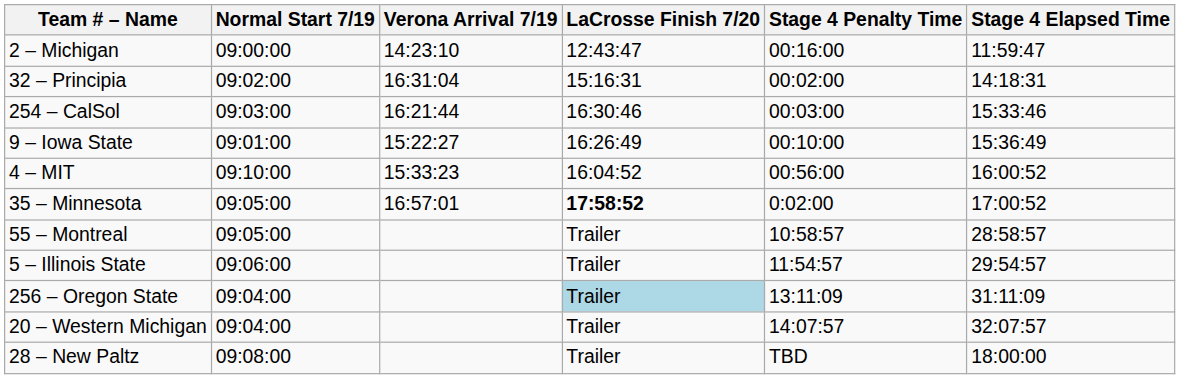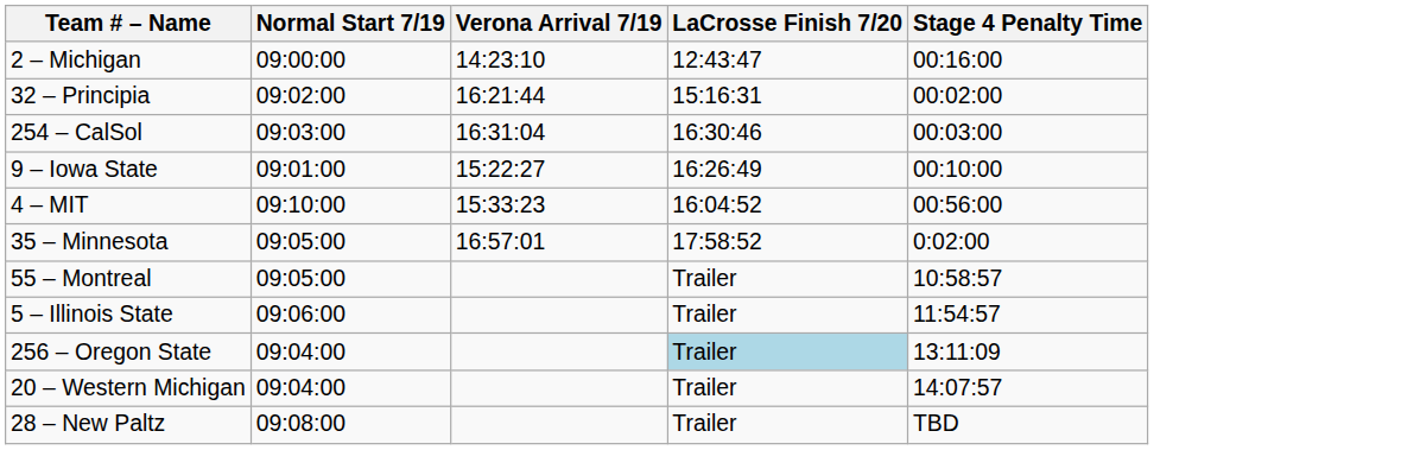- column: Stage 4 Elapsed Time | 11:59:47 | 14:18:31 | 15:33:46 | 15:36:49 | 16:00:52 | 17:00:52 | 28:58:57 | 29:54:57 | 31:11:09 | 32:07:57 | 18:00:00
32 – Principia | Verona Arrival 7/19: 16:31:04 -> 16:21:44
254 – CalSol | Verona Arrival 7/19: 16:21:44 -> 16:31:04
35 – Minnesota | LaCrosse Finish 7/20: bold -> normal
